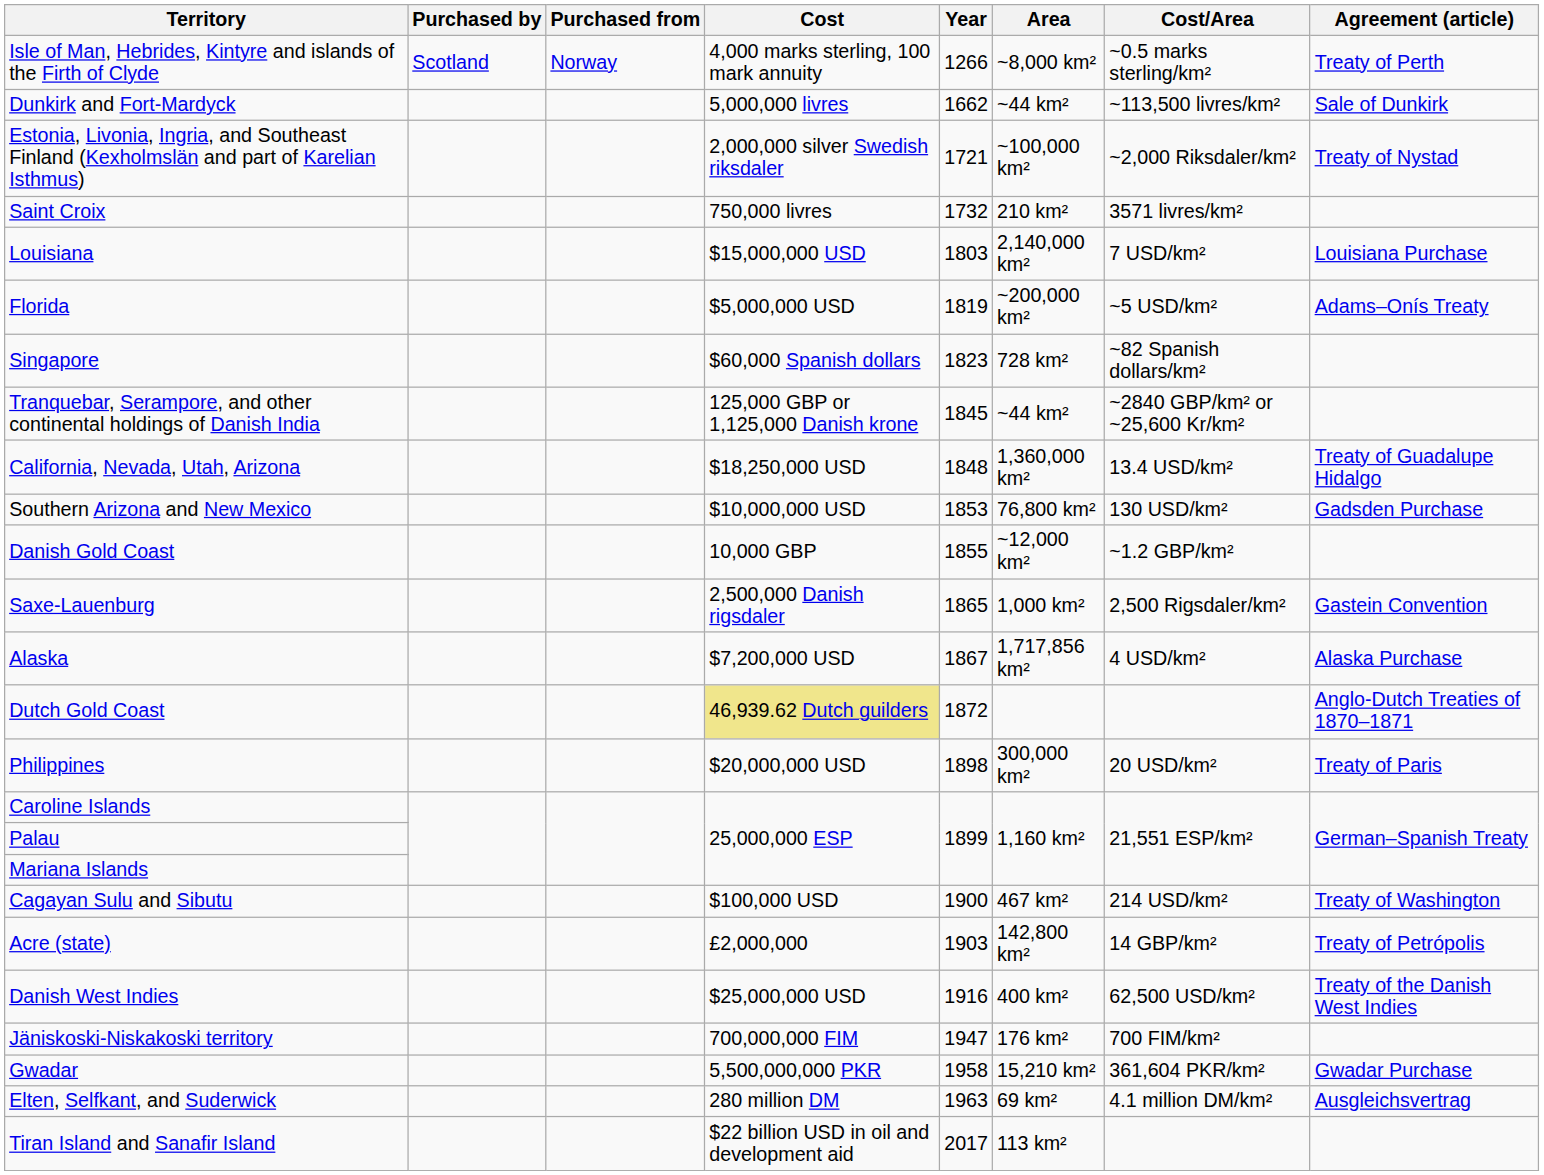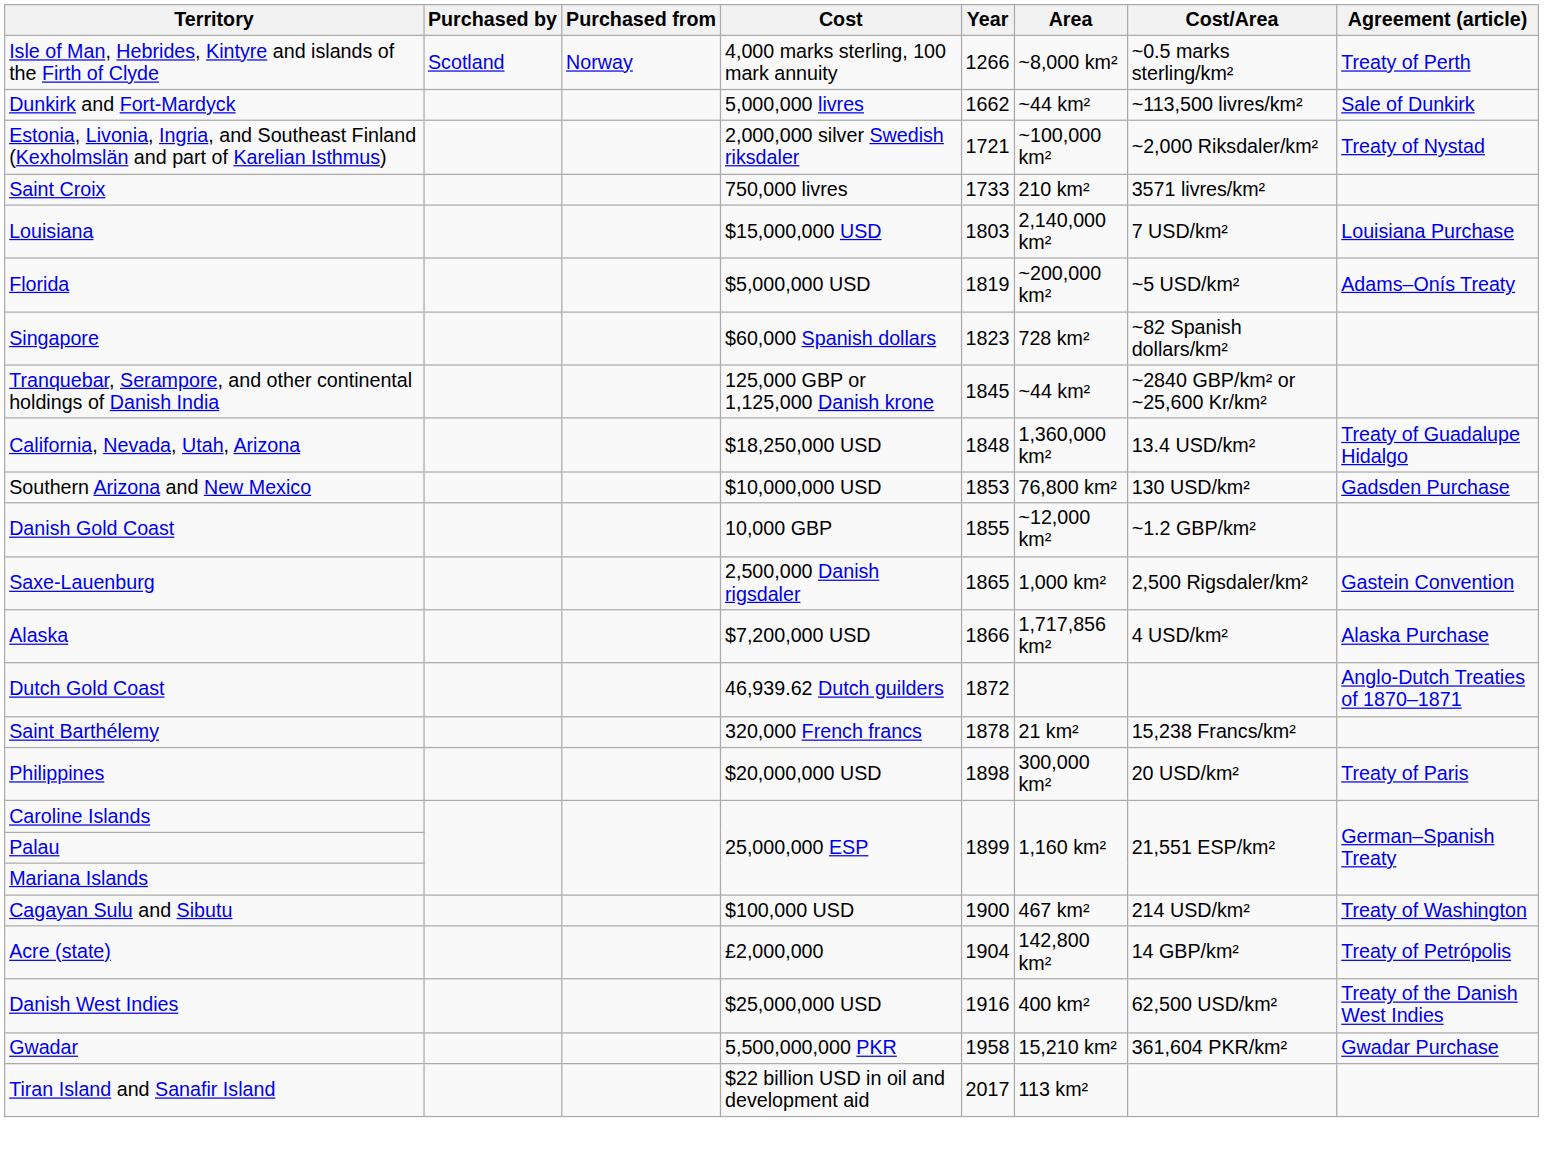Saint Croix | Year: 1732 -> 1733
Alaska | Year: 1867 -> 1866
Dutch Gold Coast | Cost: khaki background -> no background
+ row: Saint Barthélemy | 320,000 French francs | 1878 | 21 km² | 15,238 Francs/km²
Acre (state) | Year: 1903 -> 1904
- row: Jäniskoski-Niskakoski territory | 700,000,000 FIM | 1947 | 176 km² | 700 FIM/km²
- row: Elten, Selfkant, and Suderwick | 280 million DM | 1963 | 69 km² | 4.1 million DM/km² | Ausgleichsvertrag
